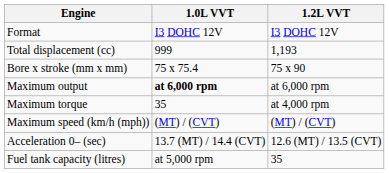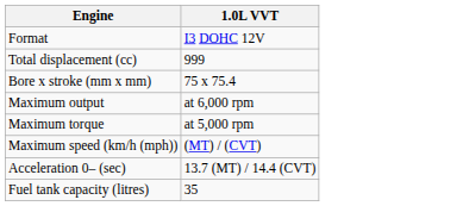- column: 1.2L VVT | I3 DOHC 12V | 1,193 | 75 x 90 | at 6,000 rpm | at 4,000 rpm | (MT) / (CVT) | 12.6 (MT) / 13.5 (CVT) | 35
Maximum output | 1.0L VVT: bold -> normal
Maximum torque | 1.0L VVT: 35 -> at 5,000 rpm
Fuel tank capacity (litres) | 1.0L VVT: at 5,000 rpm -> 35
